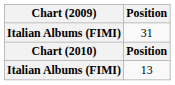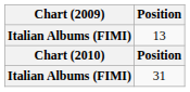rows swapped: 13 <-> 31
